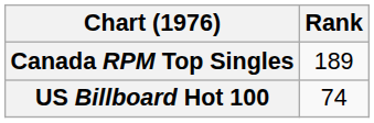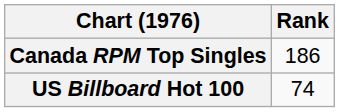Canada RPM Top Singles | Rank: 189 -> 186
